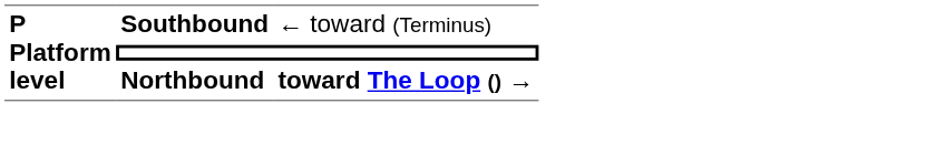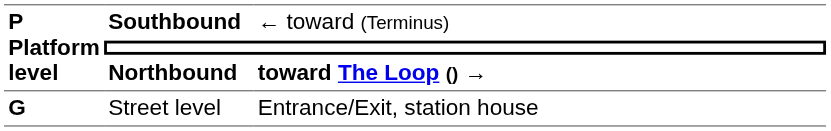+ row: G | Street level | Entrance/Exit, station house
